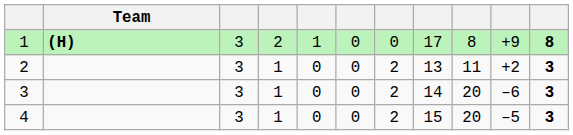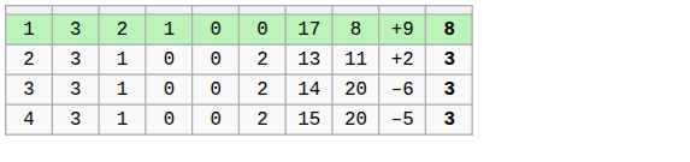- column: Team | (H)
